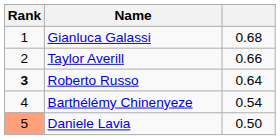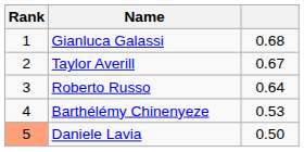Taylor Averill | column 3: 0.66 -> 0.67
Roberto Russo | Rank: bold -> normal
Barthélémy Chinenyeze | column 3: 0.54 -> 0.53
